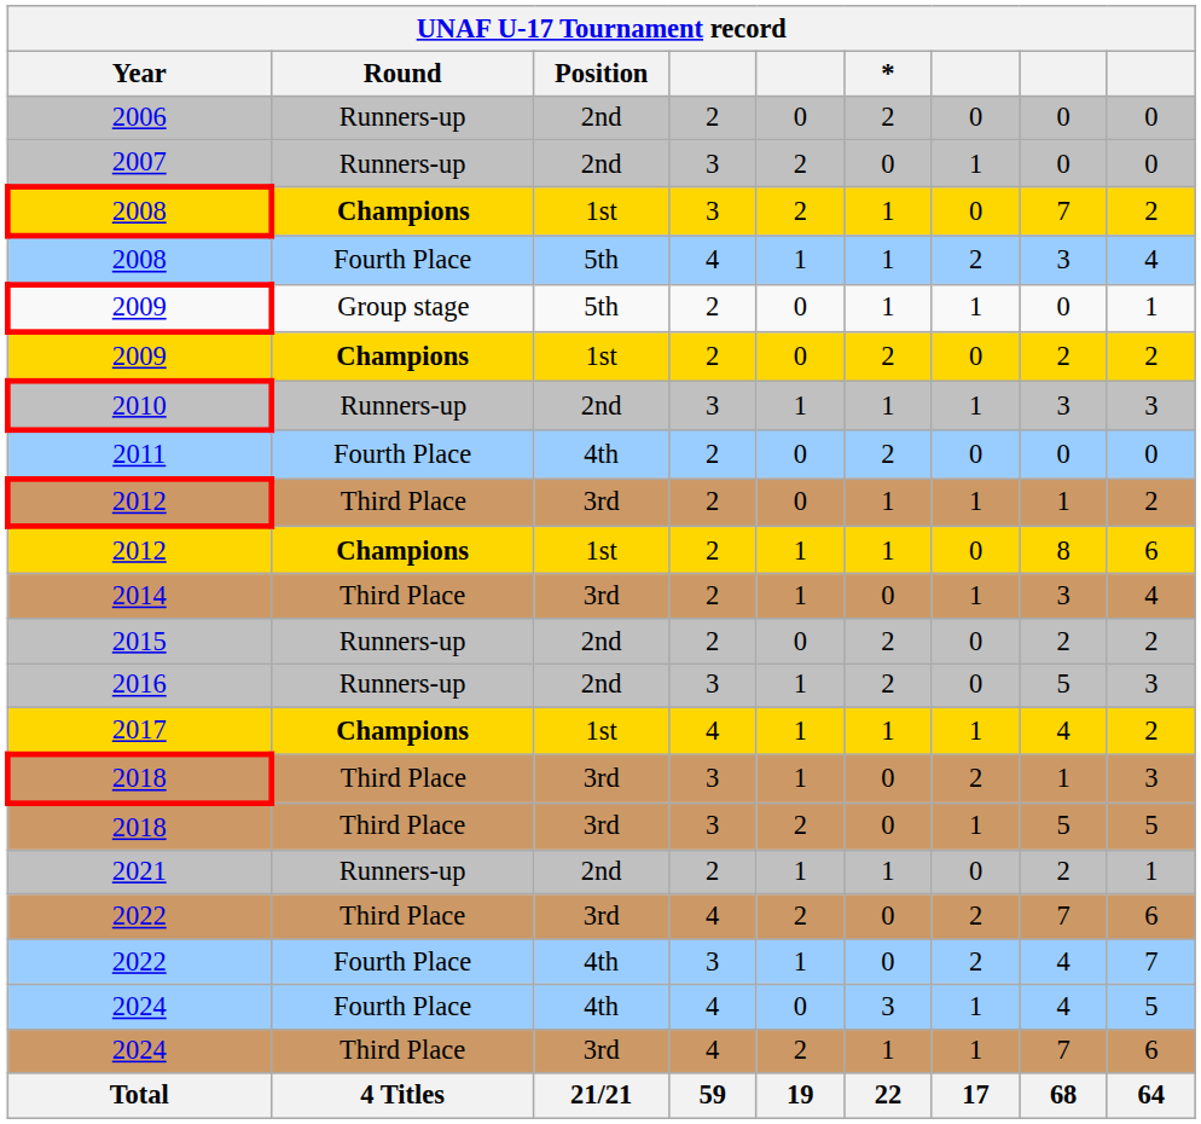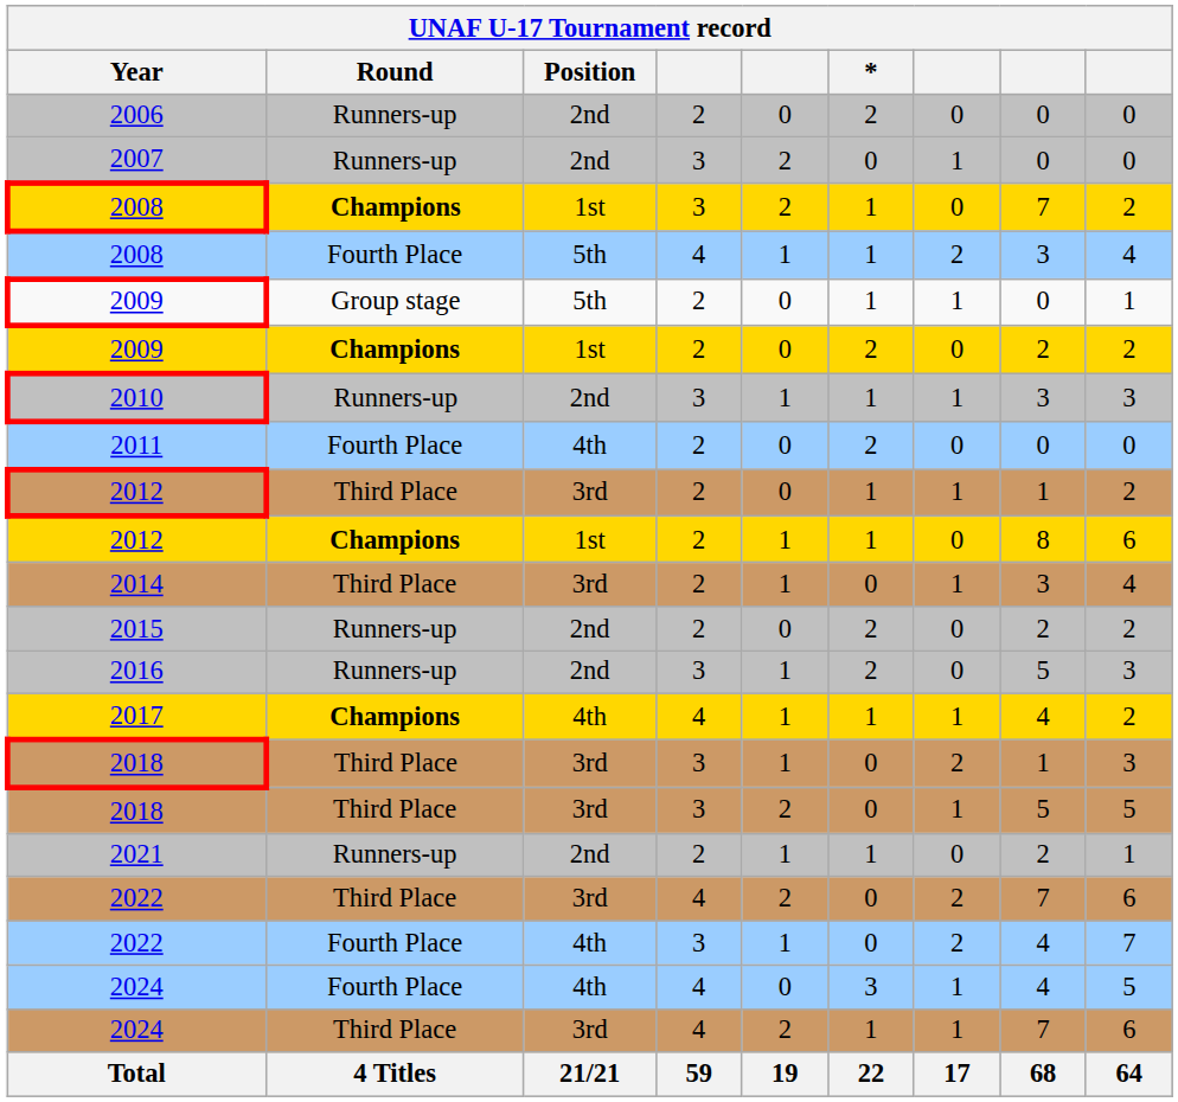2017 | Position: 1st -> 4th
